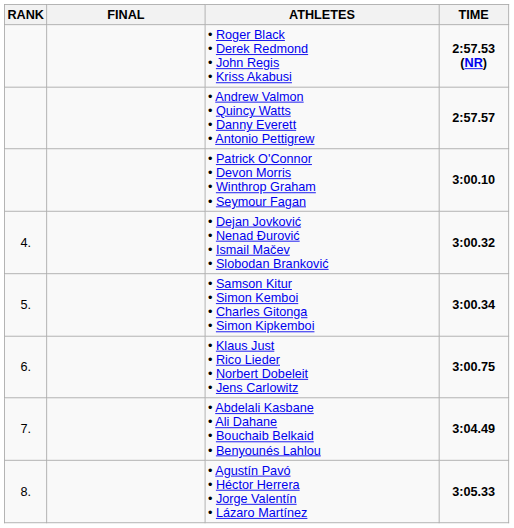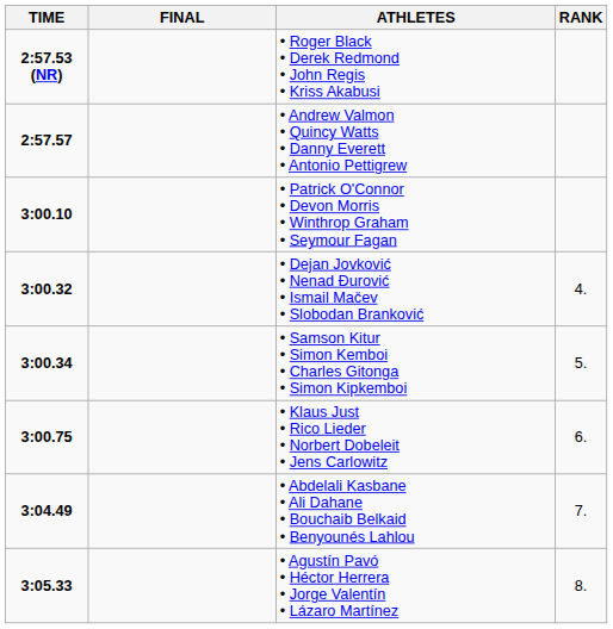columns swapped: RANK <-> TIME
